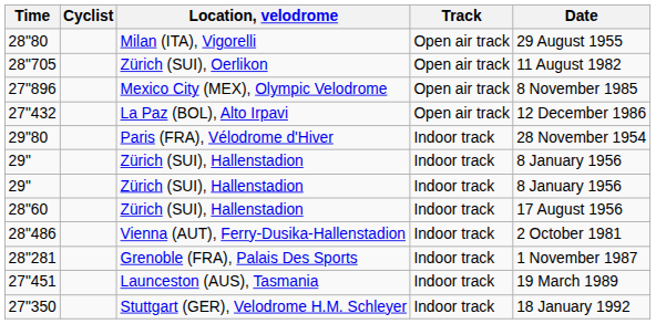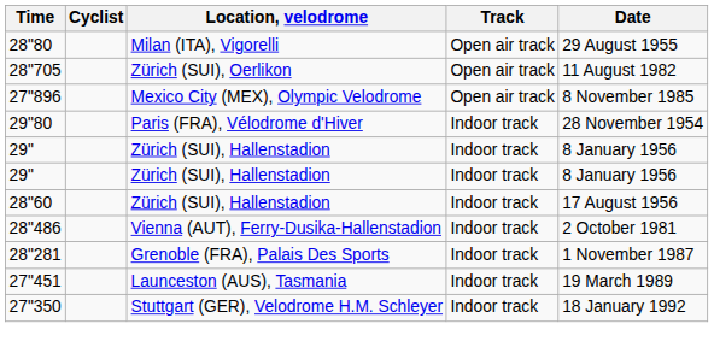- row: 27"432 | La Paz (BOL), Alto Irpavi | Open air track | 12 December 1986
